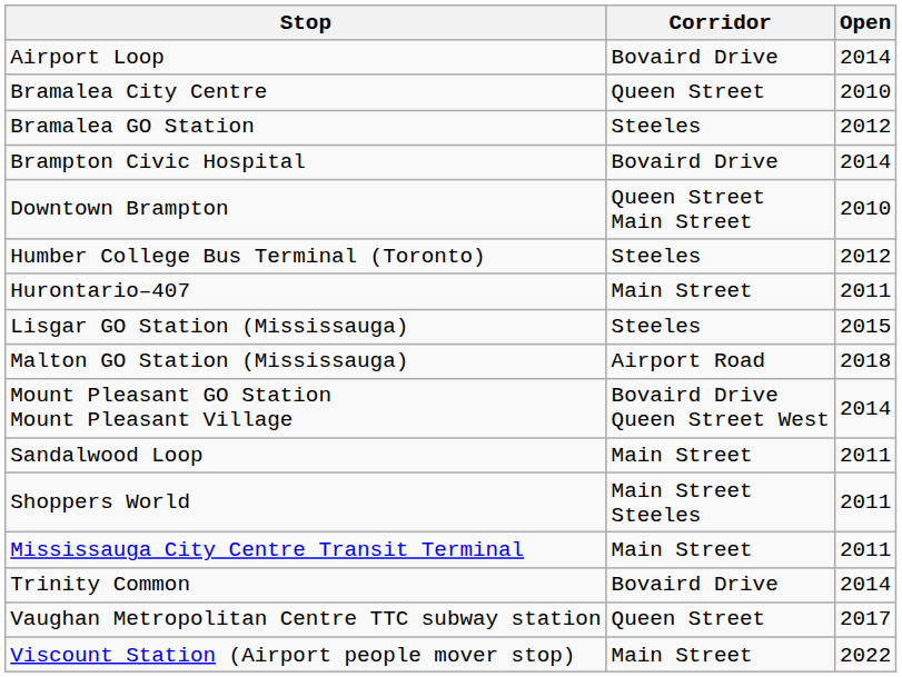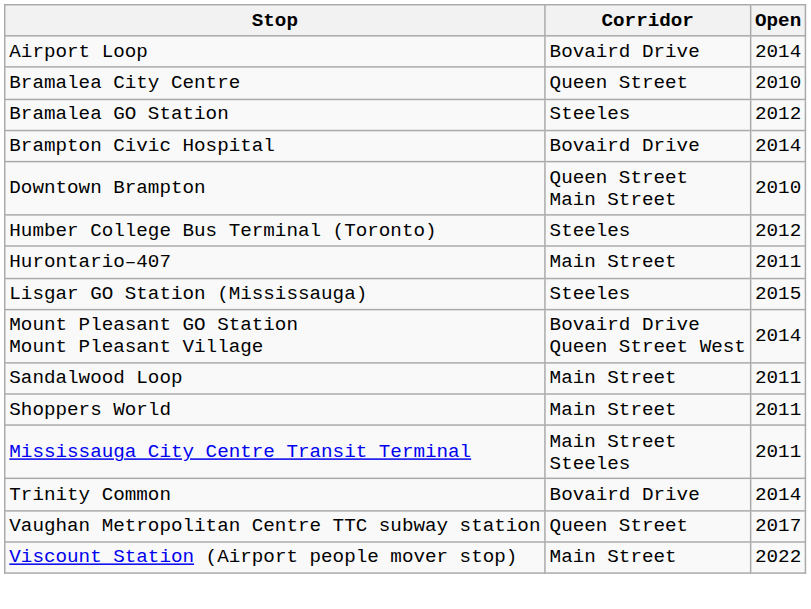- row: Malton GO Station (Mississauga) | Airport Road | 2018
Shoppers World | Corridor: Main Street Steeles -> Main Street
Mississauga City Centre Transit Terminal | Corridor: Main Street -> Main Street Steeles
